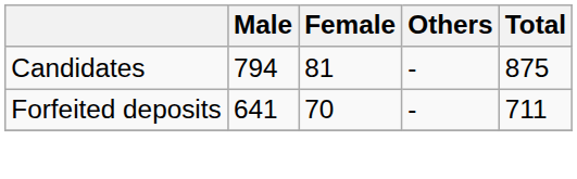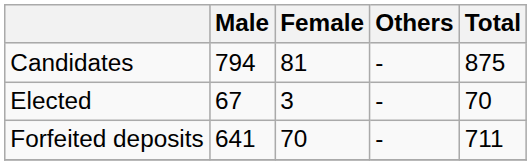+ row: Elected | 67 | 3 | - | 70
